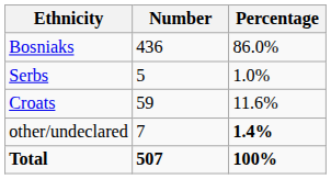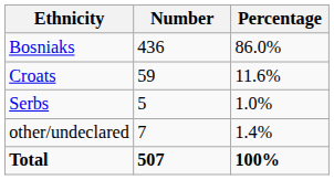rows swapped: Croats <-> Serbs
other/undeclared | Percentage: bold -> normal
